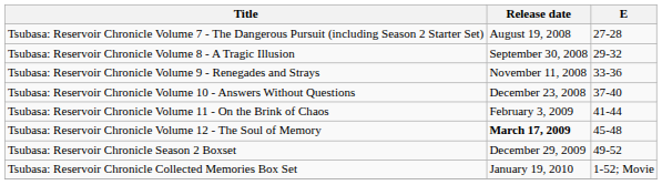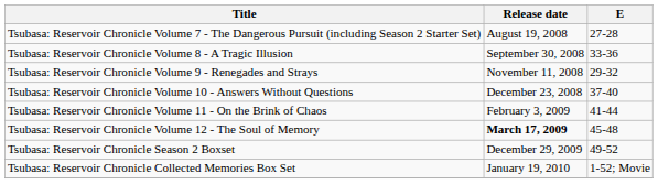Tsubasa: Reservoir Chronicle Volume 8 - A Tragic Illusion | E: 29-32 -> 33-36
Tsubasa: Reservoir Chronicle Volume 9 - Renegades and Strays | E: 33-36 -> 29-32
